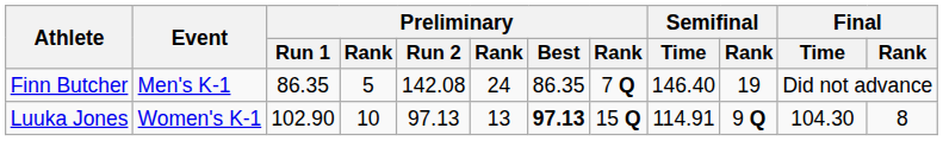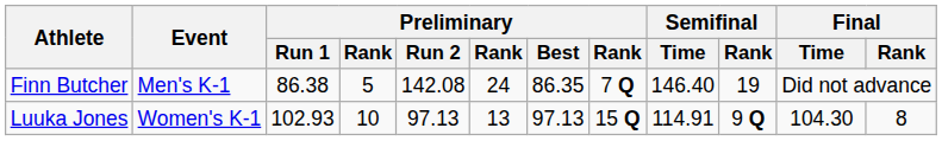Finn Butcher | Preliminary / Run 1: 86.35 -> 86.38
Luuka Jones | Preliminary / Run 1: 102.90 -> 102.93
Luuka Jones | Preliminary / Best: bold -> normal
